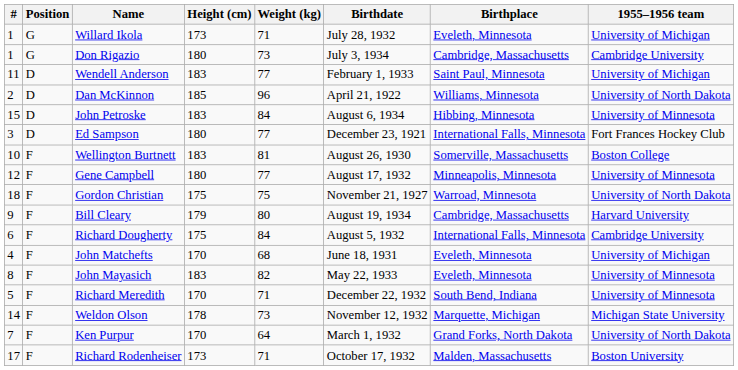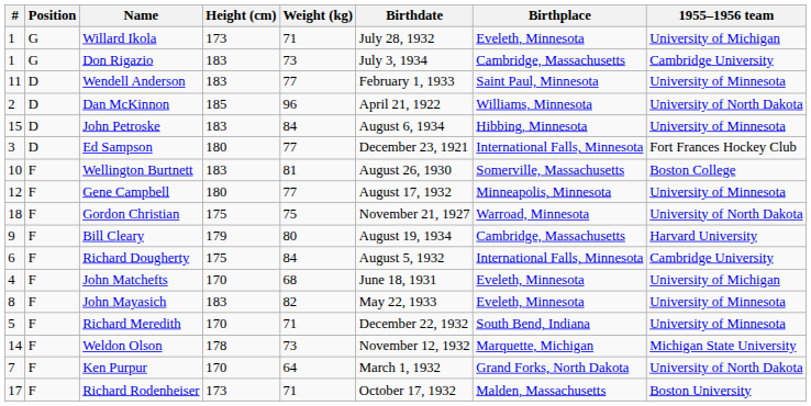Don Rigazio | Height (cm): 180 -> 183
Wendell Anderson | 1955–1956 team: University of Michigan -> University of Minnesota
